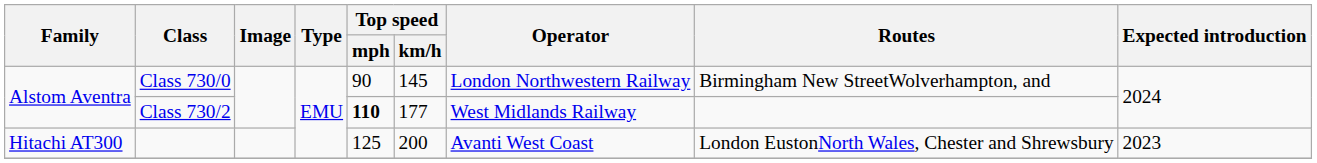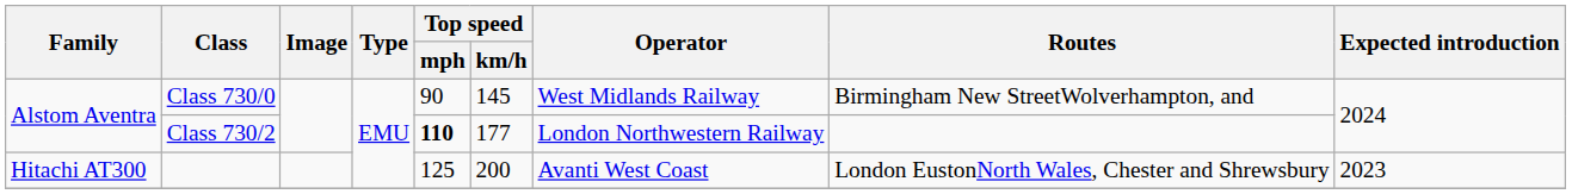Class 730/0 | Operator: London Northwestern Railway -> West Midlands Railway
Class 730/2 | Operator: West Midlands Railway -> London Northwestern Railway
